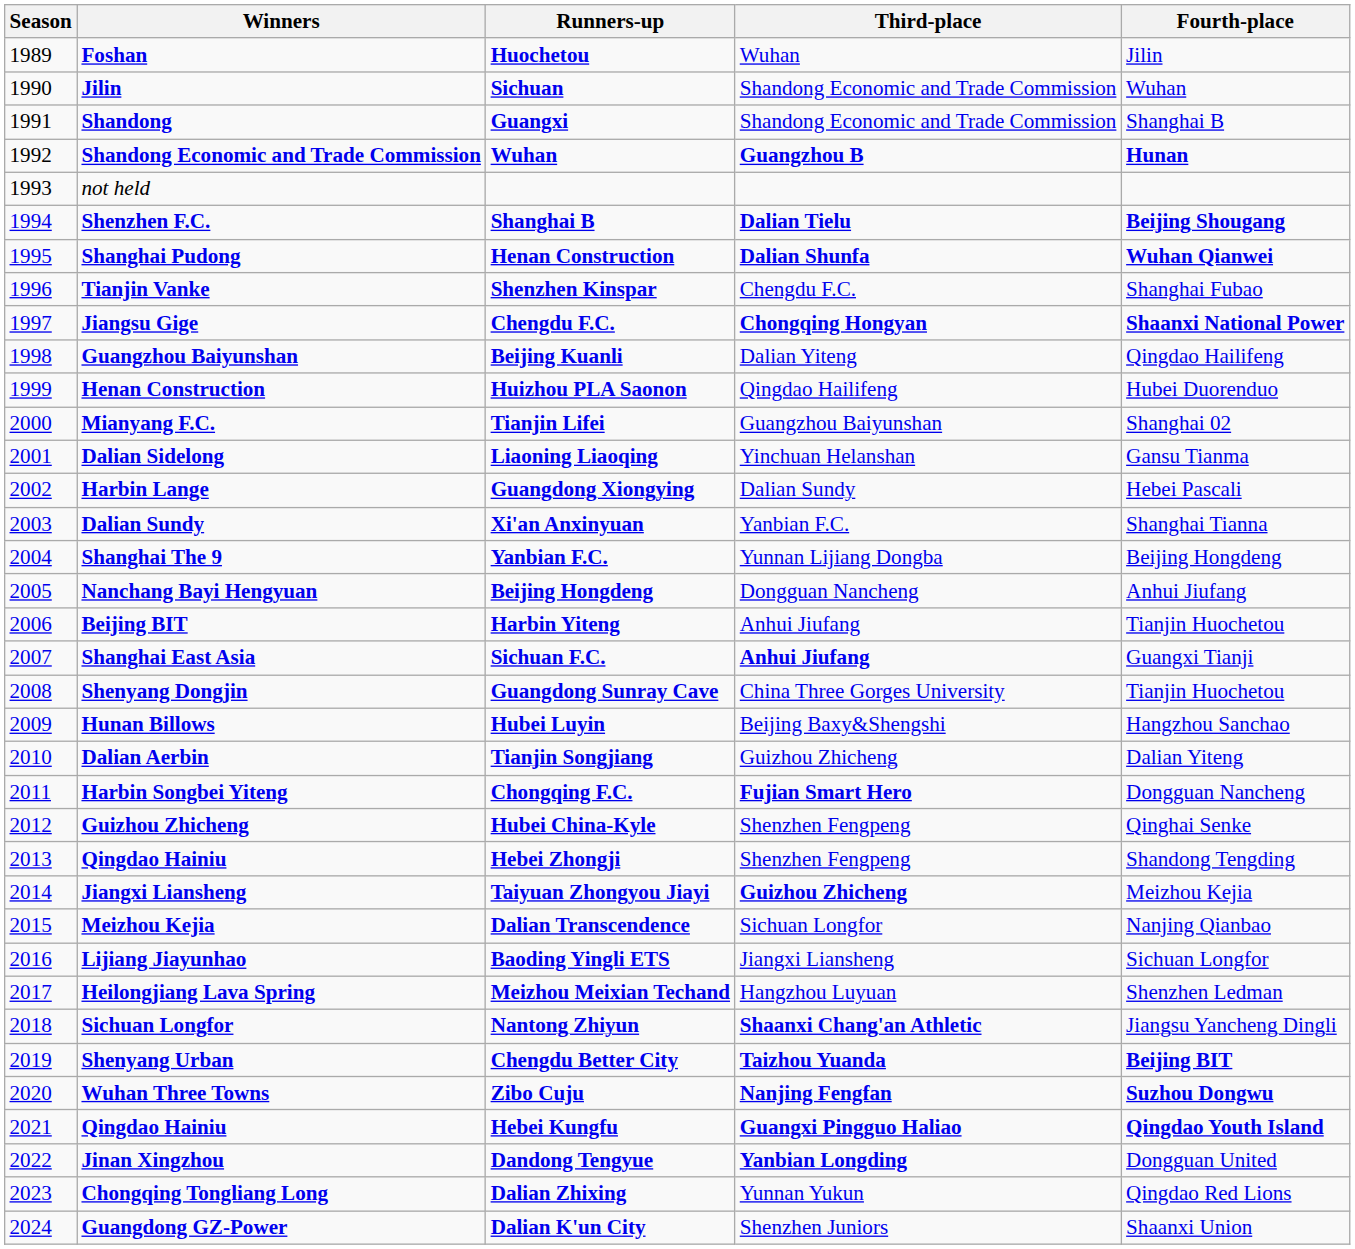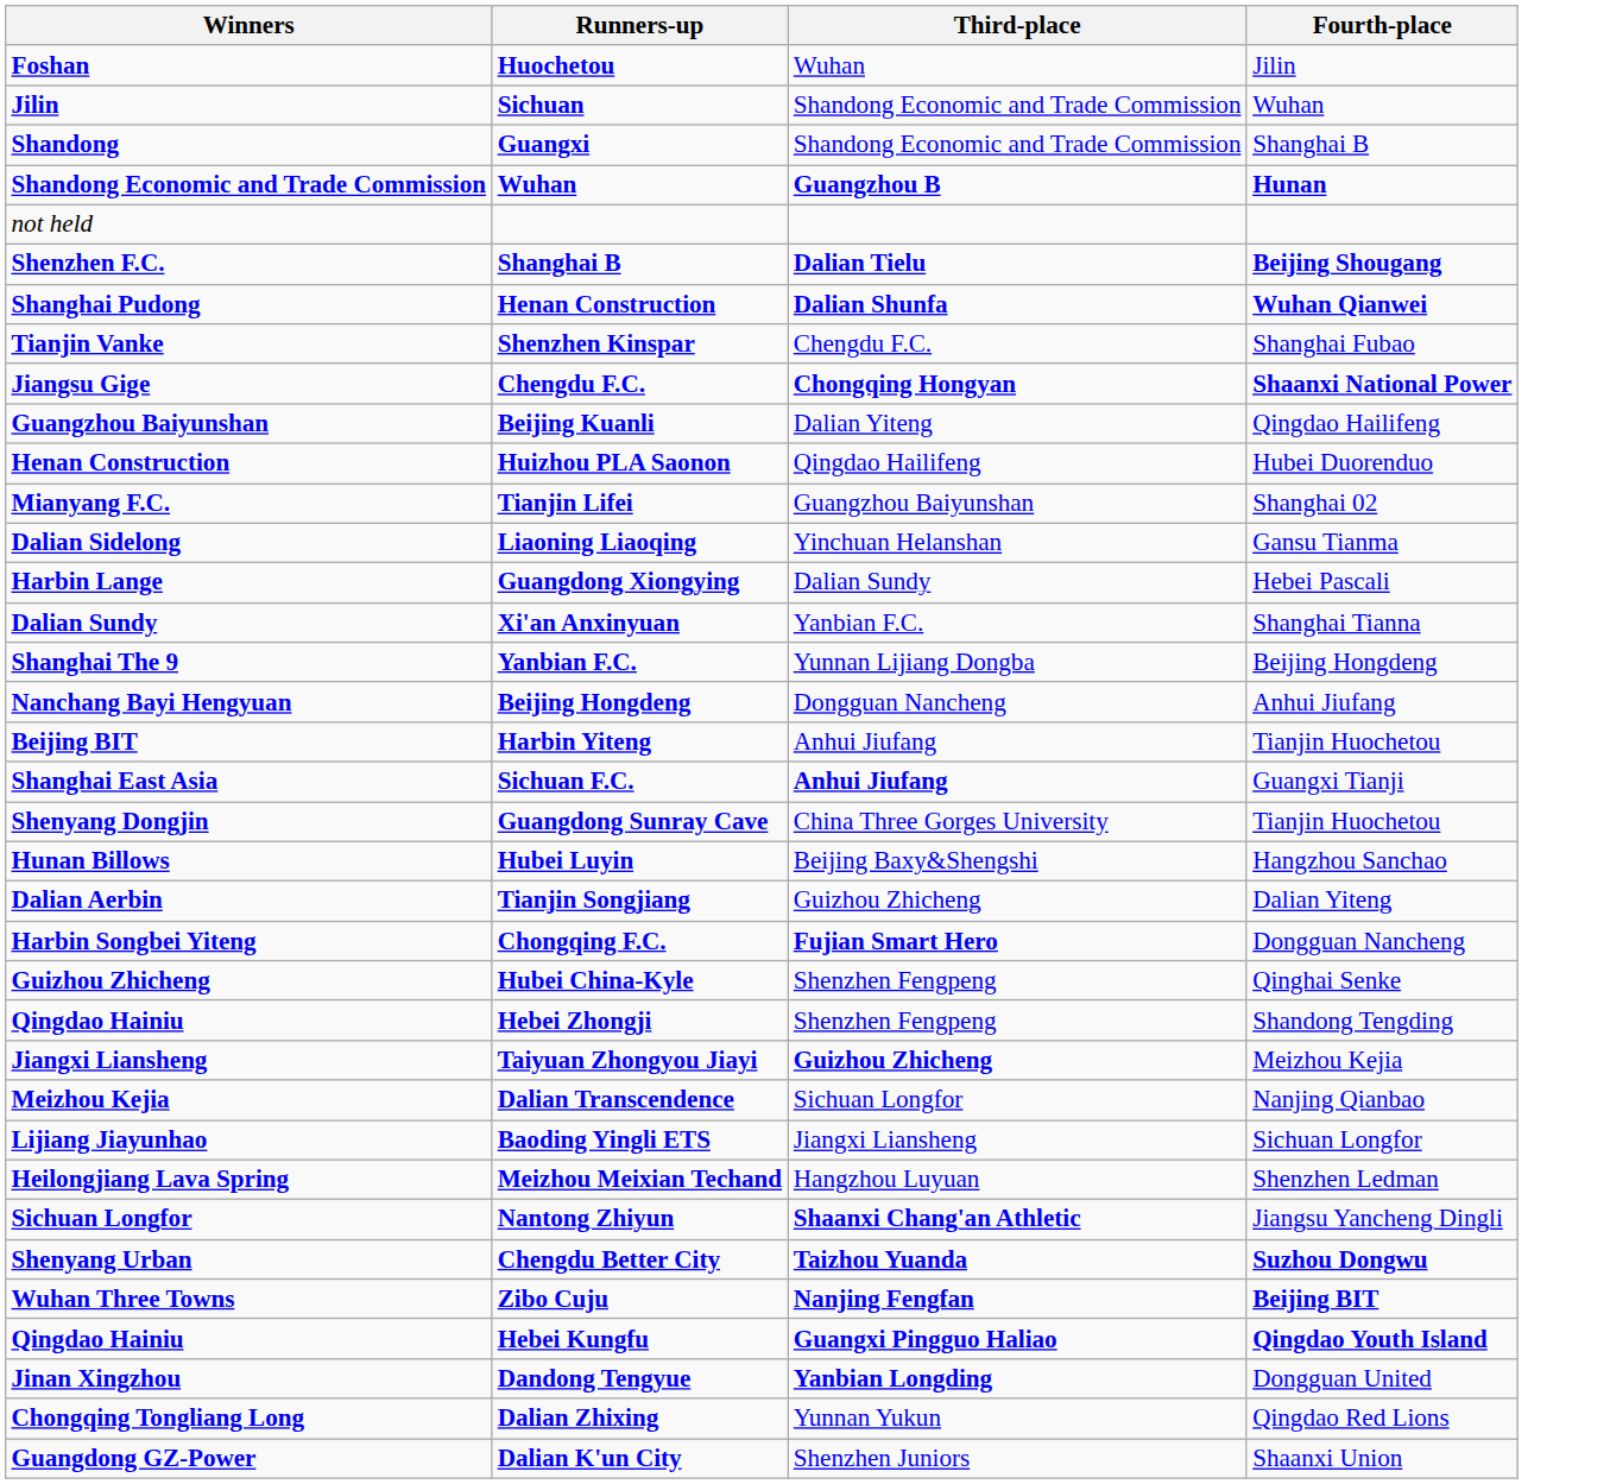- column: Season | 1989 | 1990 | 1991 | 1992 | 1993 | 1994 | 1995 | 1996 | 1997 | 1998 | 1999 | 2000 | 2001 | 2002 | 2003 | 2004 | 2005 | 2006 | 2007 | 2008 | 2009 | 2010 | 2011 | 2012 | 2013 | 2014 | 2015 | 2016 | 2017 | 2018 | 2019 | 2020 | 2021 | 2022 | 2023 | 2024
Chengdu Better City | Fourth-place: Beijing BIT -> Suzhou Dongwu
Zibo Cuju | Fourth-place: Suzhou Dongwu -> Beijing BIT
